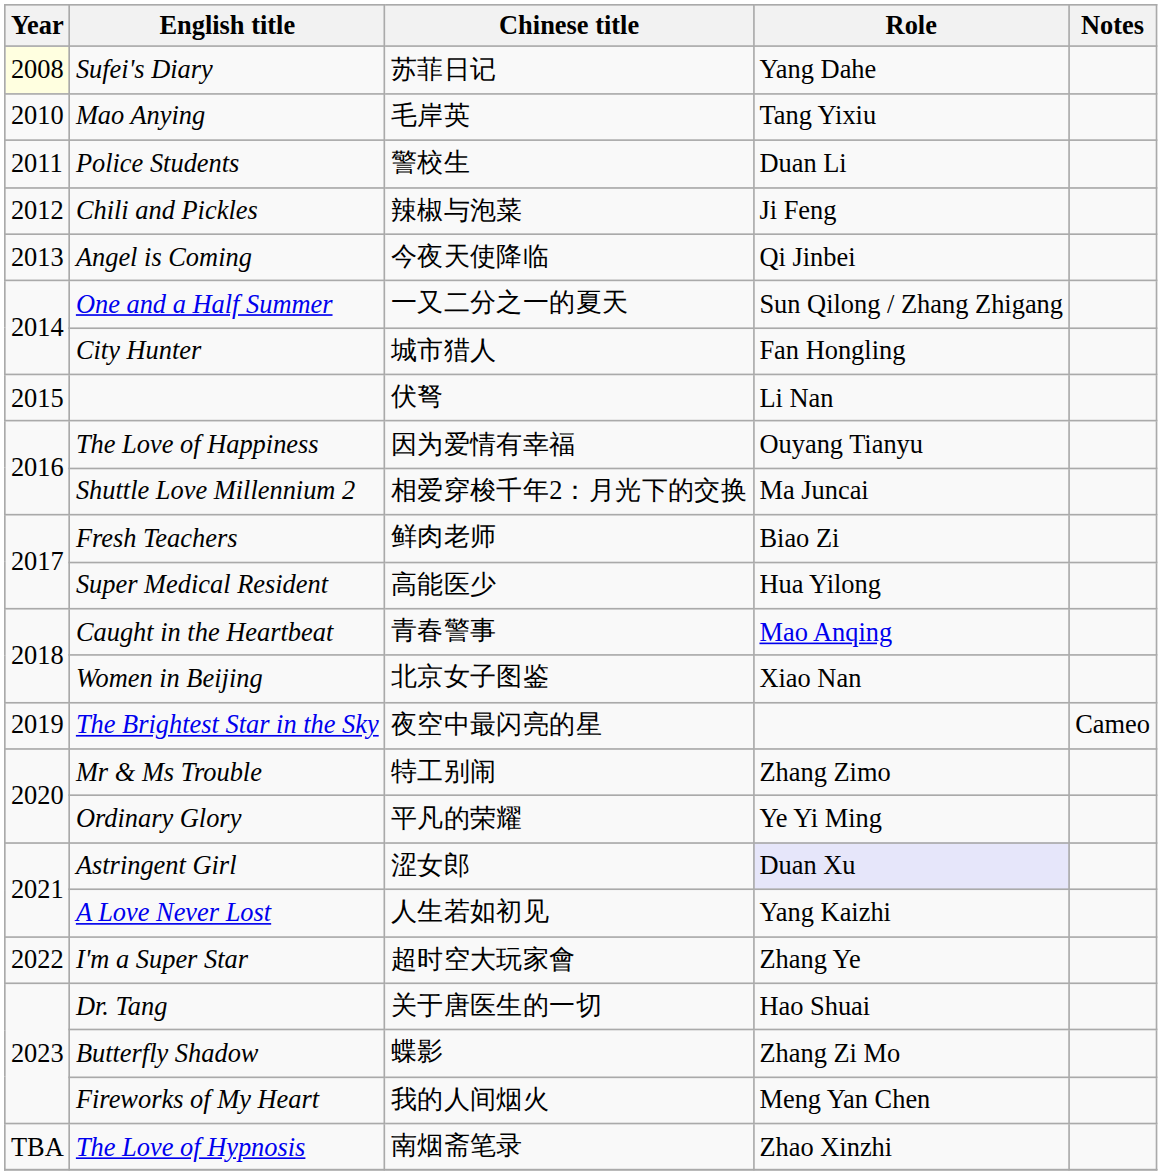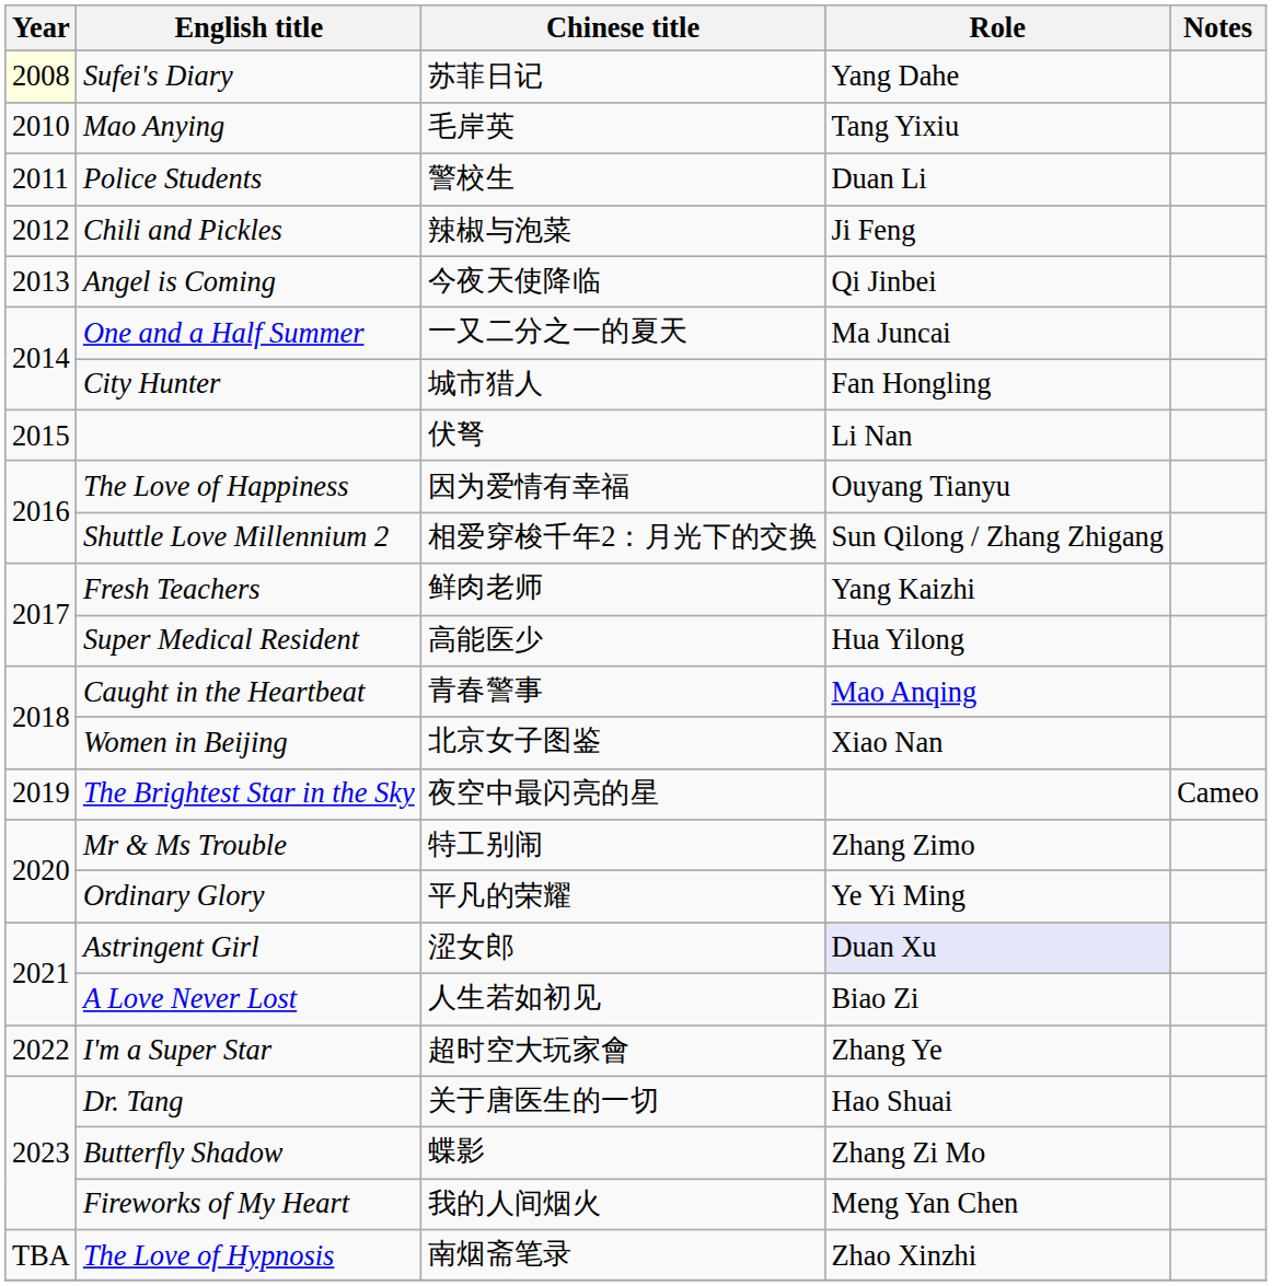One and a Half Summer | Role: Sun Qilong / Zhang Zhigang -> Ma Juncai
Shuttle Love Millennium 2 | Role: Ma Juncai -> Sun Qilong / Zhang Zhigang
Fresh Teachers | Role: Biao Zi -> Yang Kaizhi
A Love Never Lost | Role: Yang Kaizhi -> Biao Zi
